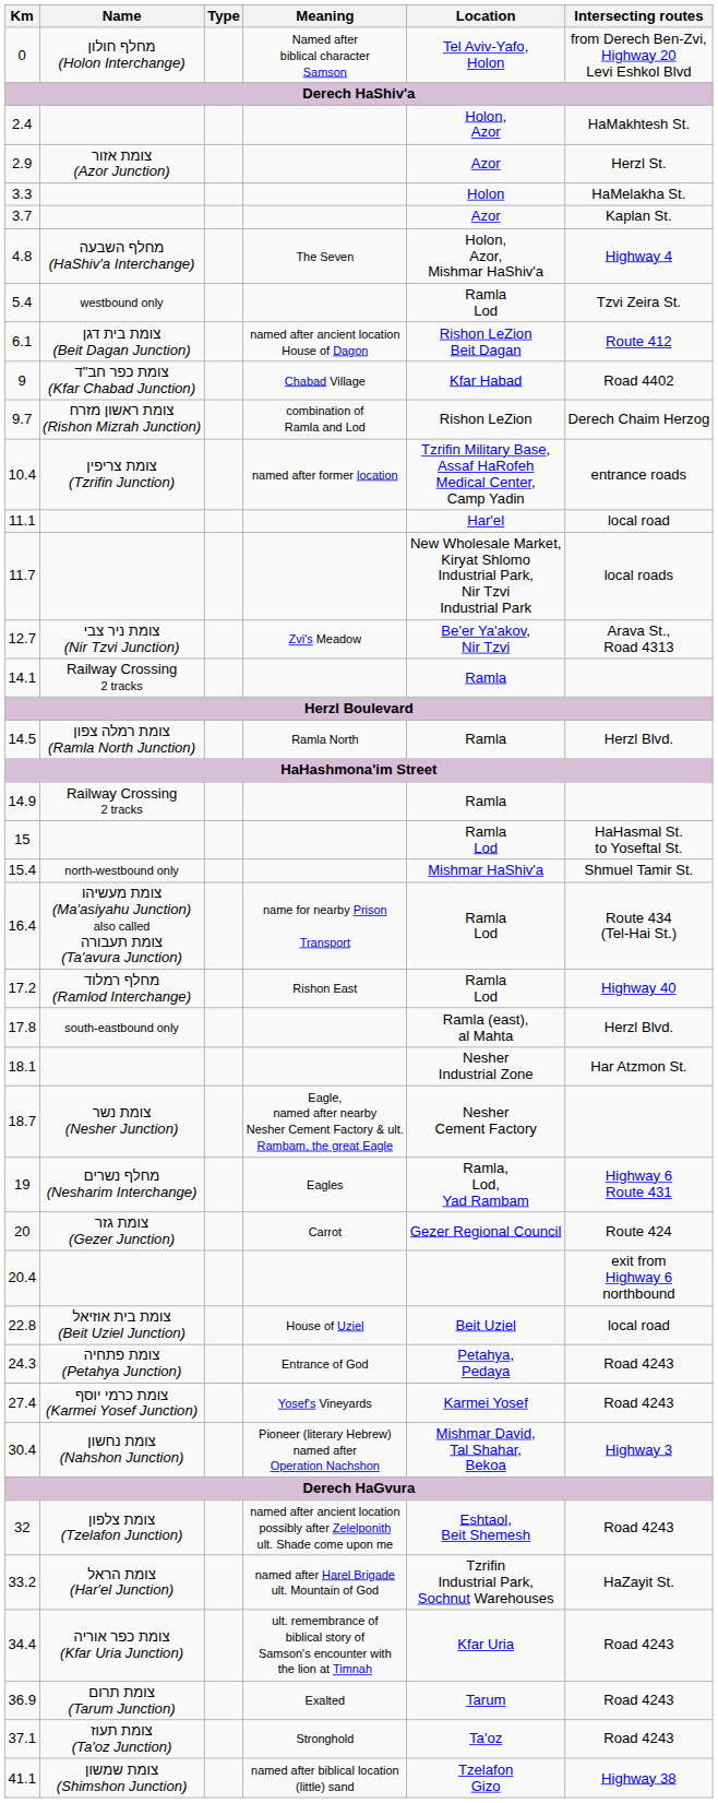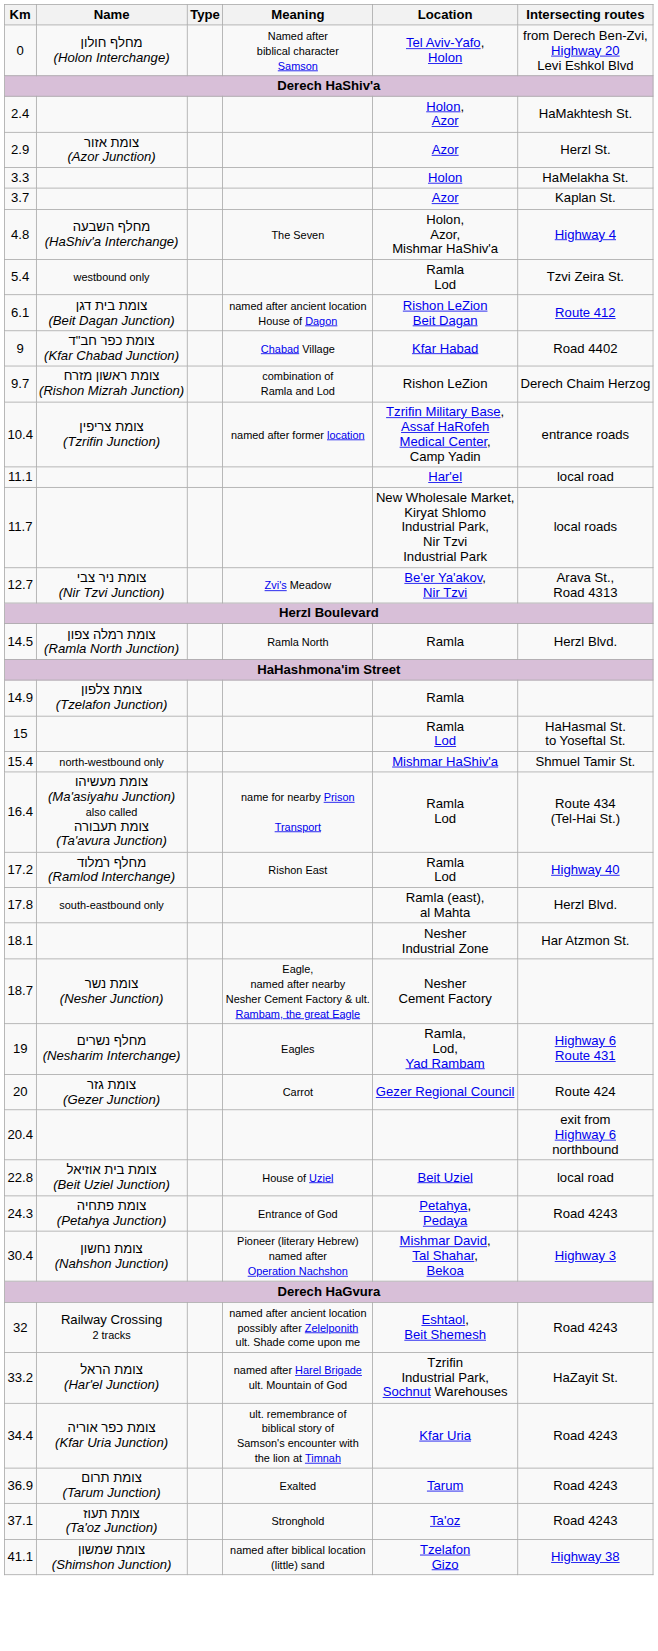- row: 14.1 | Railway Crossing 2 tracks | Ramla
14.9 | Name: Railway Crossing 2 tracks -> צומת צלפון (Tzelafon Junction)
- row: 27.4 | צומת כרמי יוסף (Karmei Yosef Junction) | Yosef's Vineyards | Karmei Yosef | Road 4243
32 | Name: צומת צלפון (Tzelafon Junction) -> Railway Crossing 2 tracks
